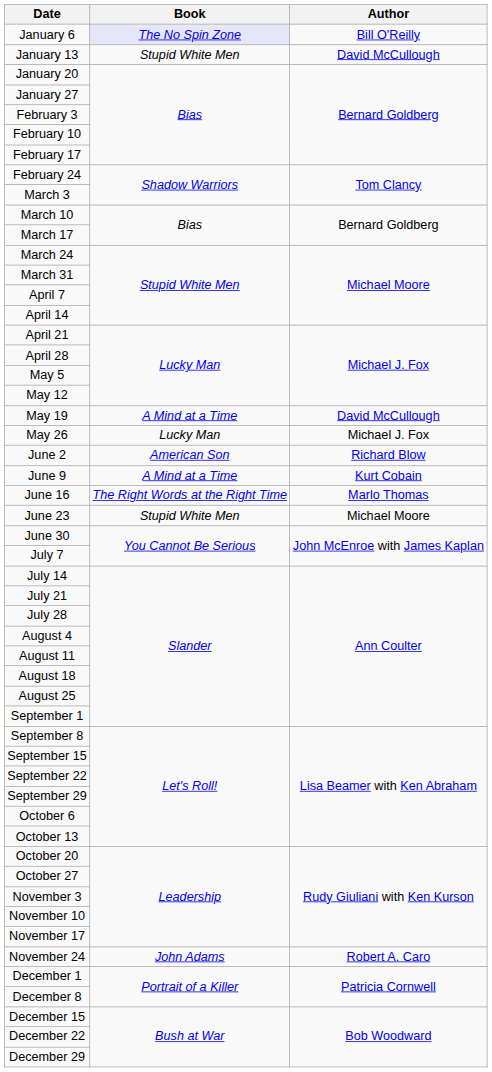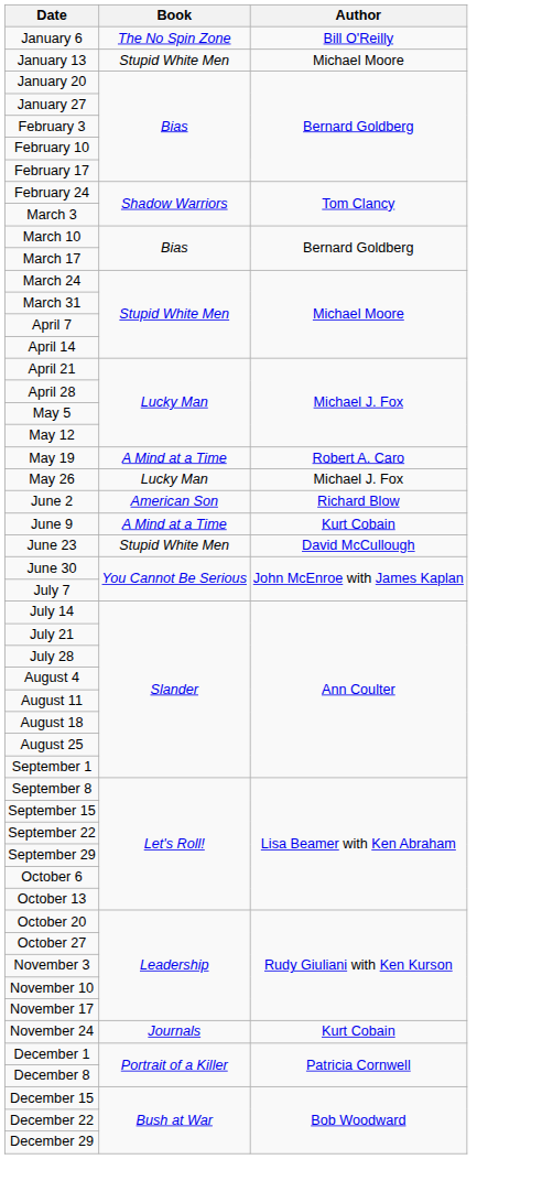January 6 | Book: lavender background -> no background
January 13 | Author: David McCullough -> Michael Moore
May 19 | Author: David McCullough -> Robert A. Caro
- row: June 16 | The Right Words at the Right Time | Marlo Thomas
June 23 | Author: Michael Moore -> David McCullough
November 24 | Book: John Adams -> Journals
November 24 | Author: Robert A. Caro -> Kurt Cobain
